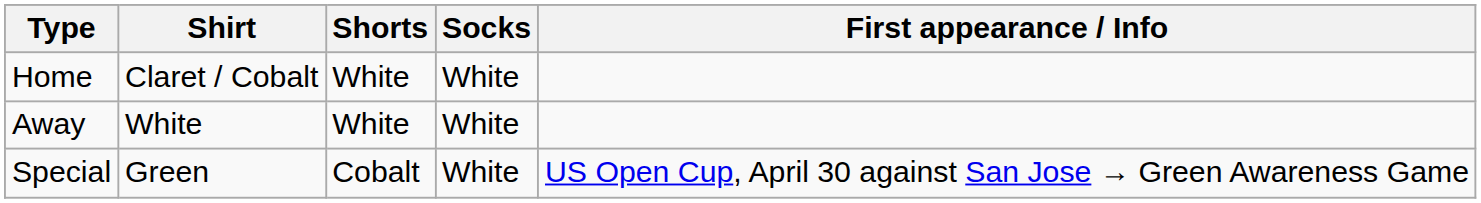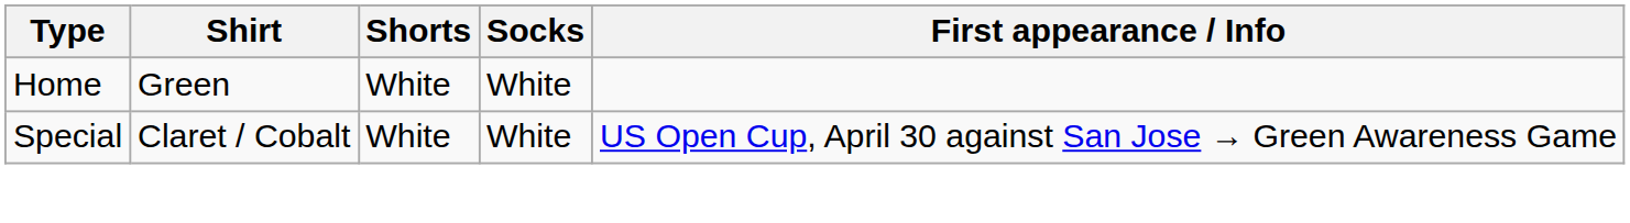Home | Shirt: Claret / Cobalt -> Green
- row: Away | White | White | White
Special | Shirt: Green -> Claret / Cobalt
Special | Shorts: Cobalt -> White
